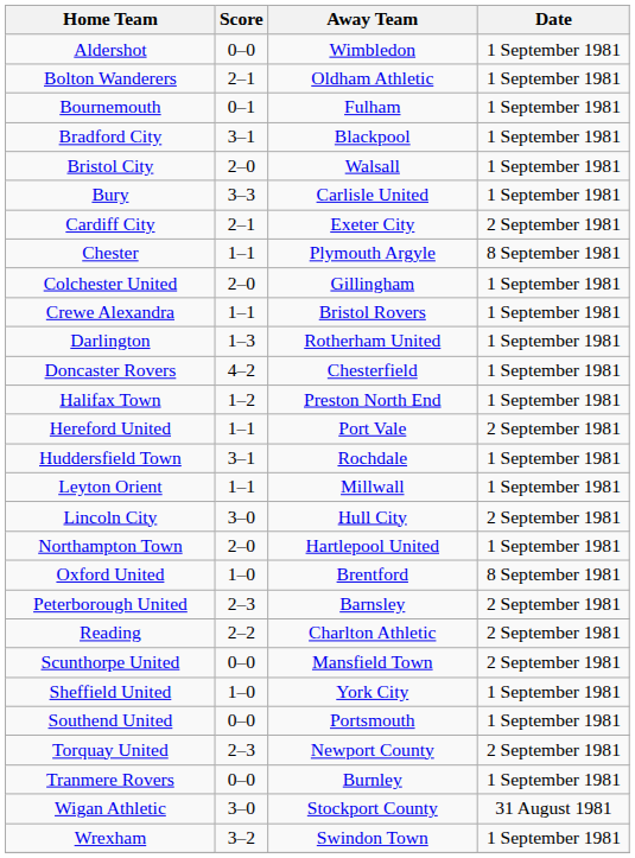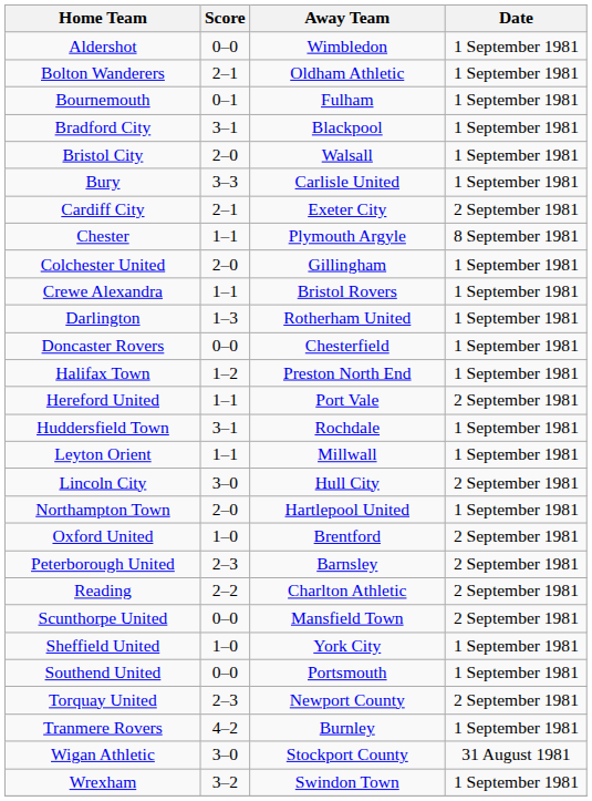Doncaster Rovers | Score: 4–2 -> 0–0
Oxford United | Date: 8 September 1981 -> 2 September 1981
Tranmere Rovers | Score: 0–0 -> 4–2
